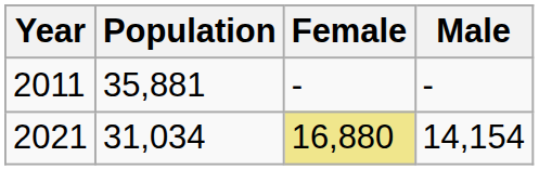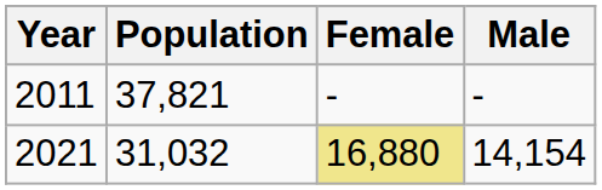2011 | Population: 35,881 -> 37,821
2021 | Population: 31,034 -> 31,032
